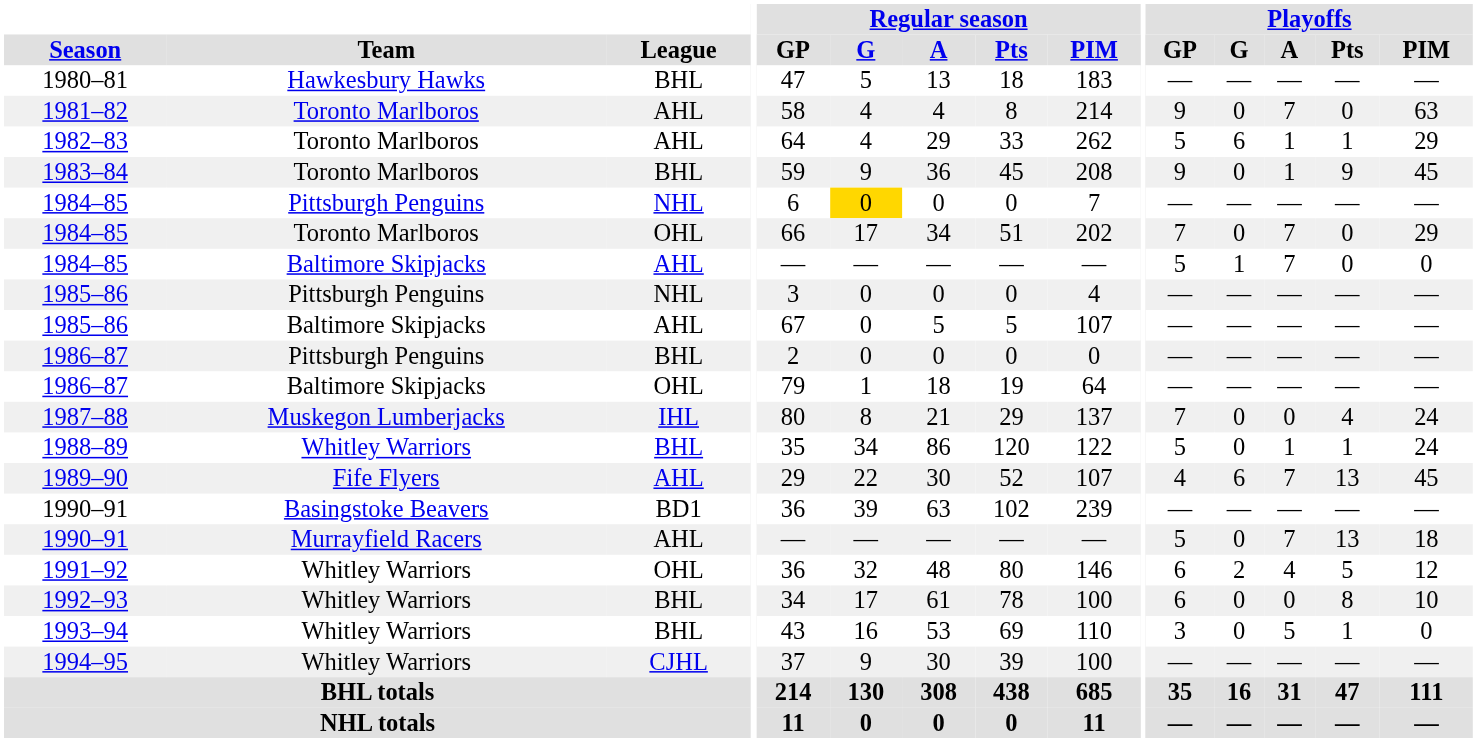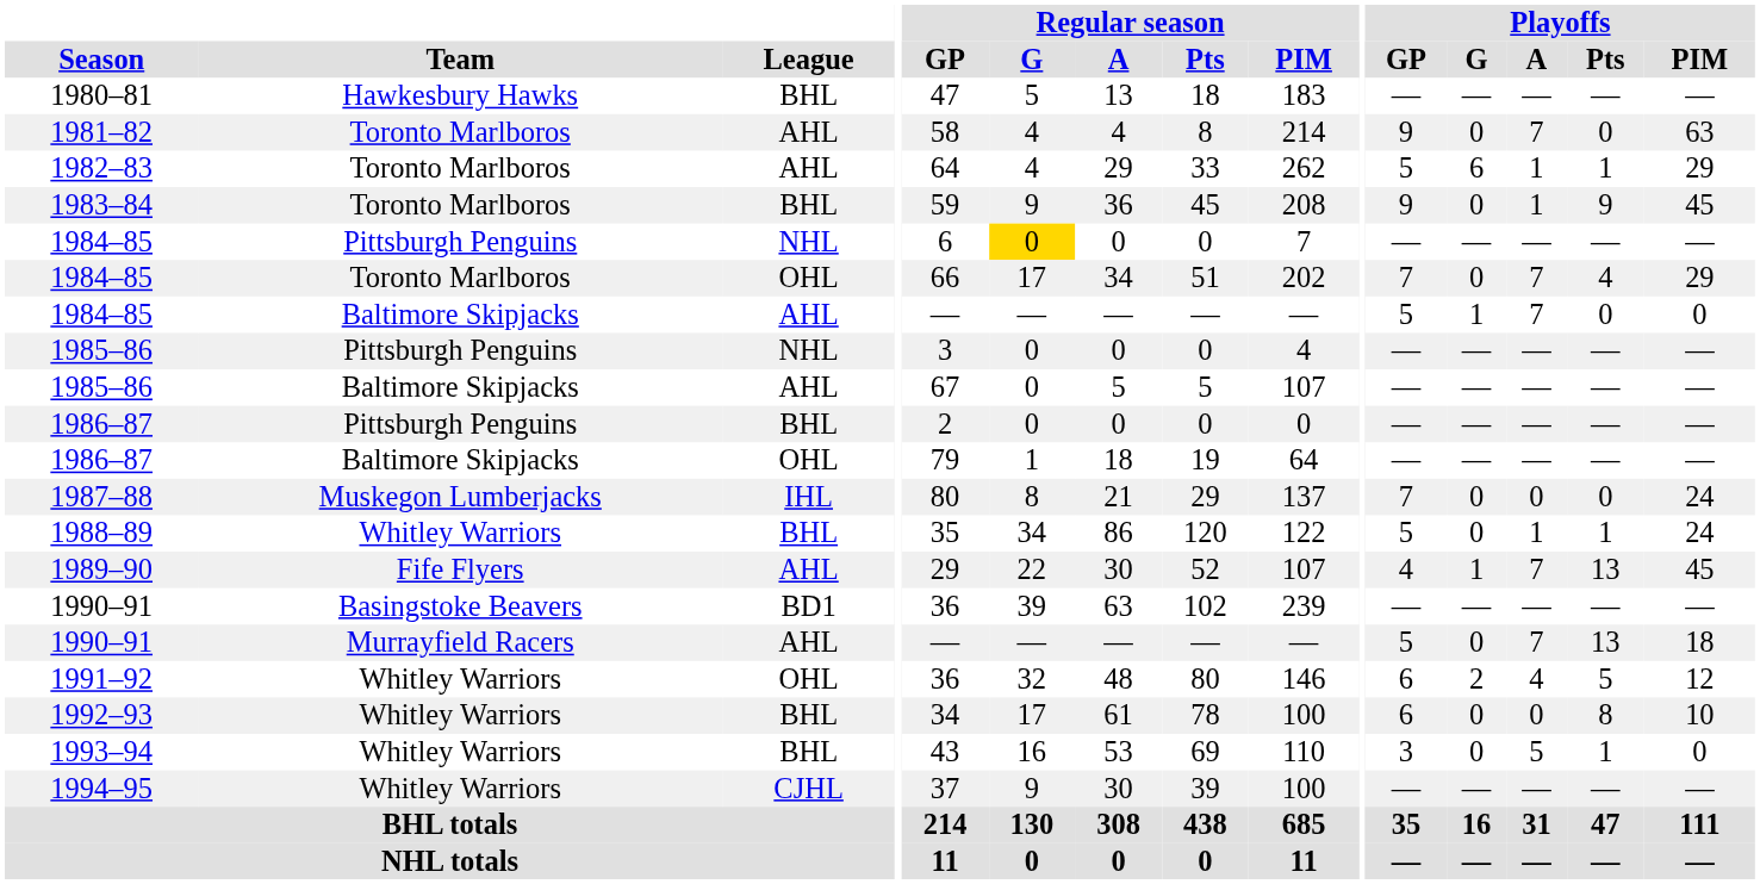1984–85 / Toronto Marlboros | Playoffs / Pts: 0 -> 4
1987–88 | Playoffs / Pts: 4 -> 0
1989–90 | Playoffs / G: 6 -> 1
